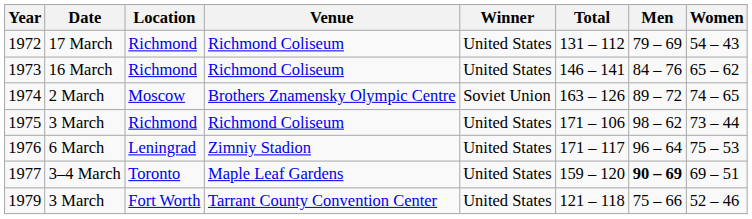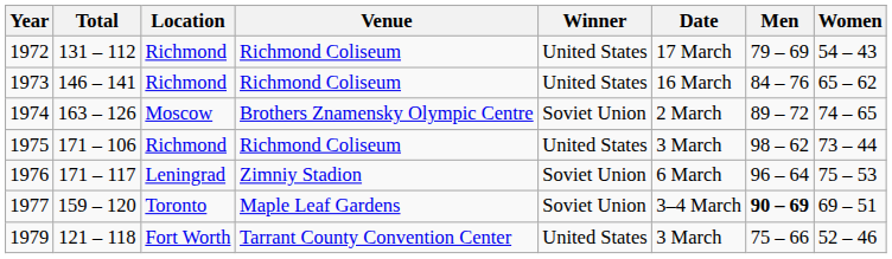columns swapped: Date <-> Total
1976 | Winner: United States -> Soviet Union
1977 | Winner: United States -> Soviet Union
